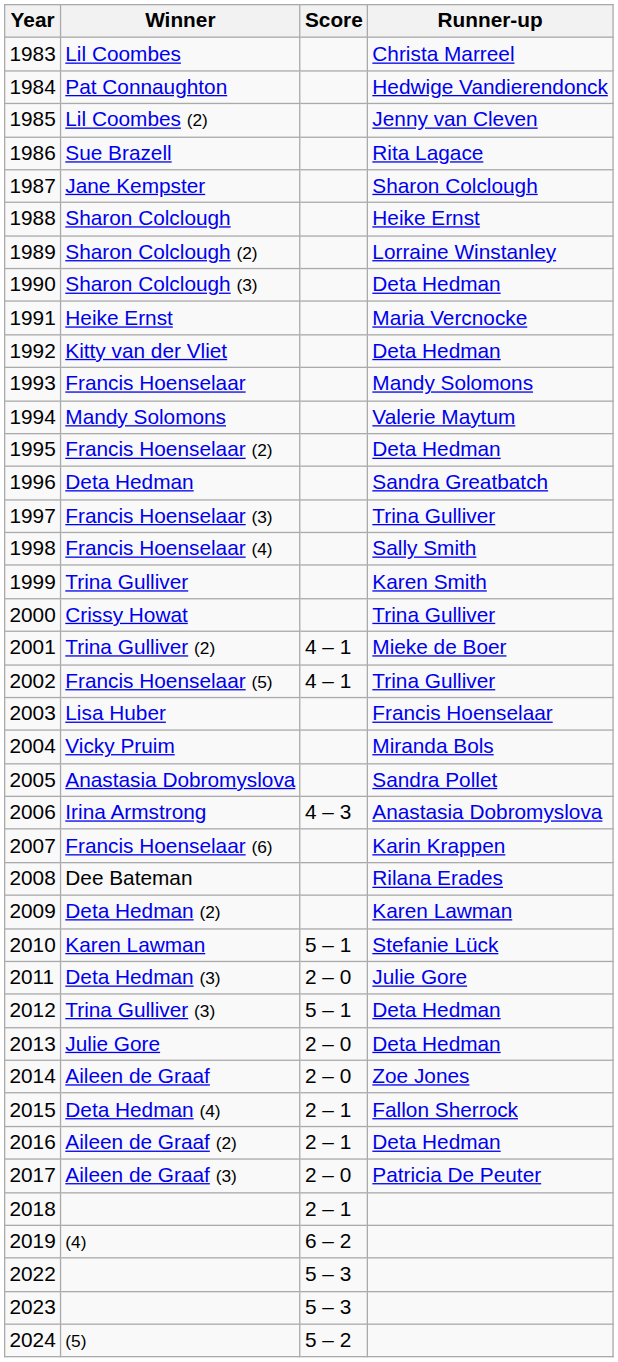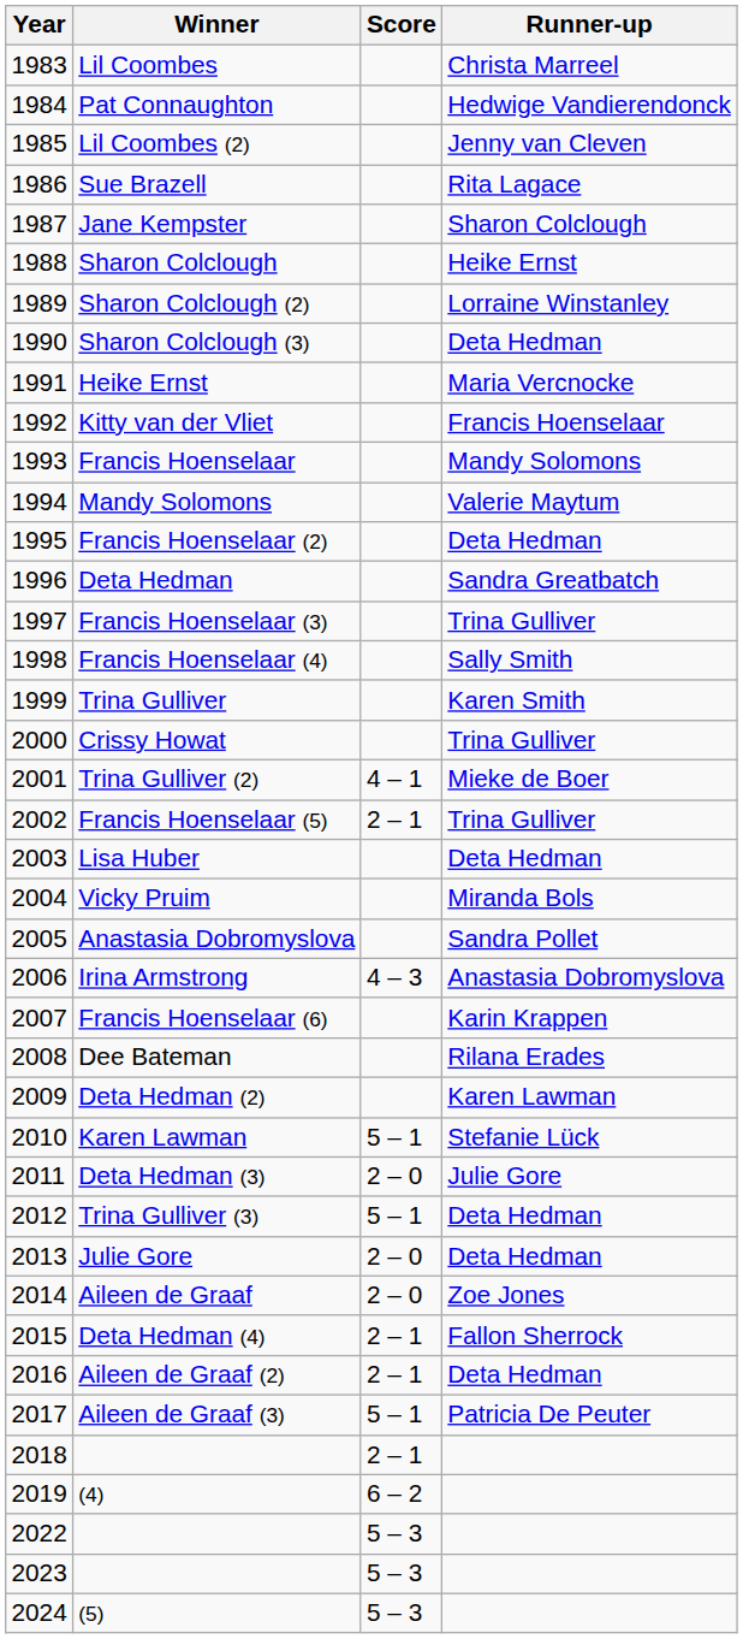Kitty van der Vliet | Runner-up: Deta Hedman -> Francis Hoenselaar
Francis Hoenselaar (5) | Score: 4 – 1 -> 2 – 1
Lisa Huber | Runner-up: Francis Hoenselaar -> Deta Hedman
Aileen de Graaf (3) | Score: 2 – 0 -> 5 – 1
(5) | Score: 5 – 2 -> 5 – 3
